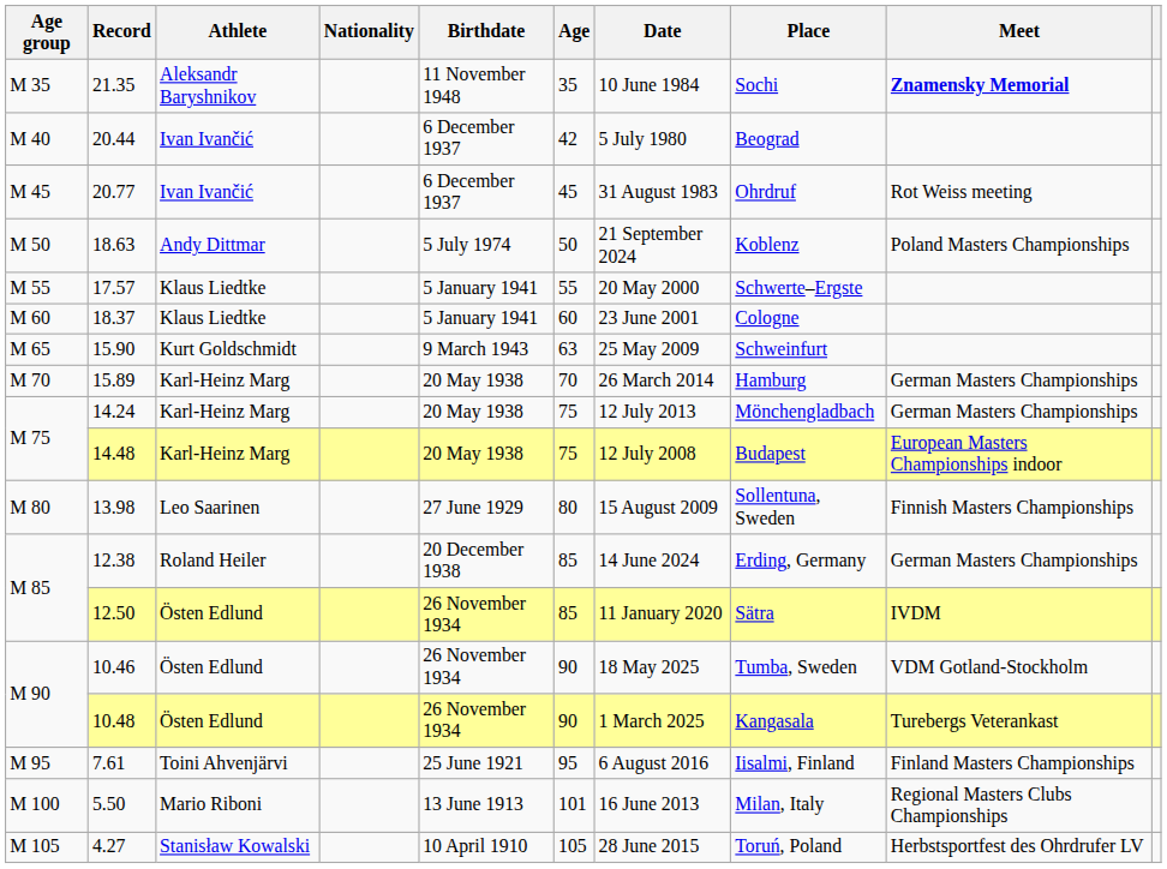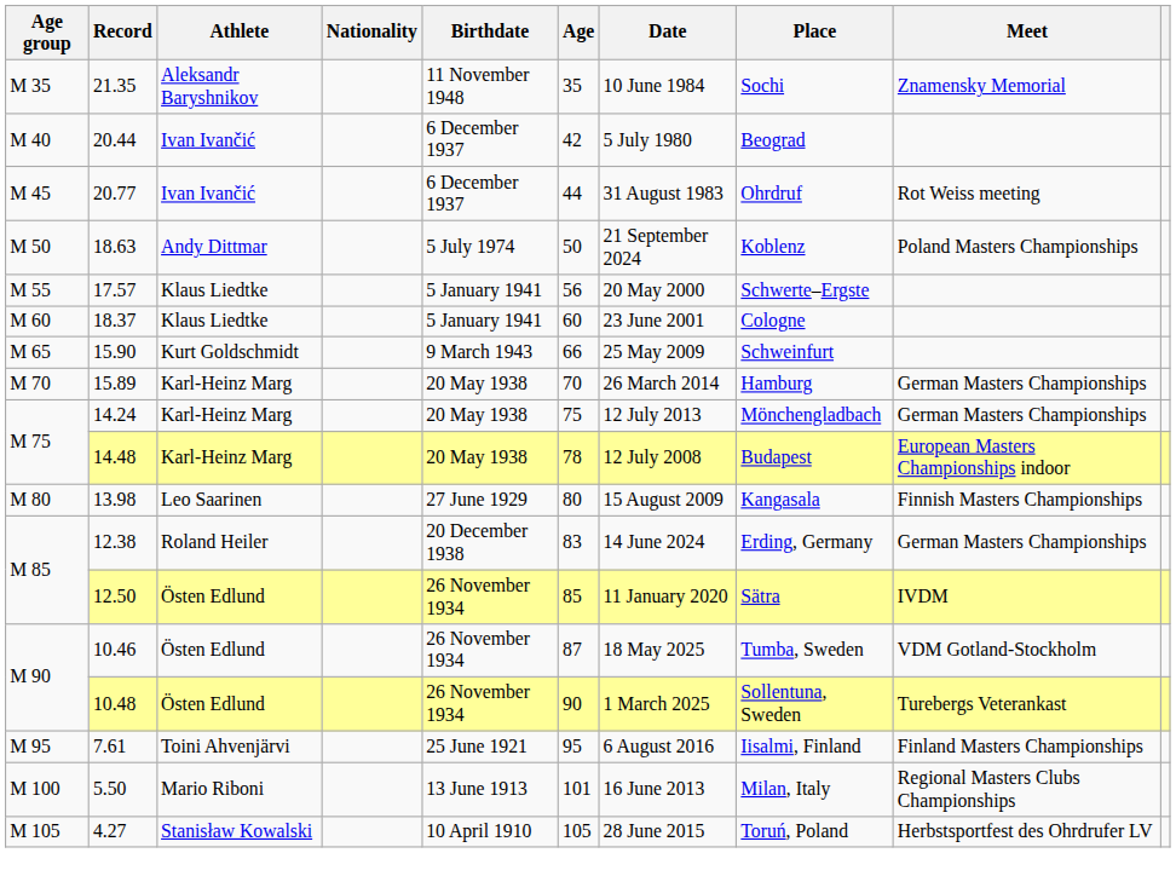21.35 | Meet: bold -> normal
20.77 | Age: 45 -> 44
17.57 | Age: 55 -> 56
15.90 | Age: 63 -> 66
14.48 | Age: 75 -> 78
13.98 | Place: Sollentuna, Sweden -> Kangasala
12.38 | Age: 85 -> 83
10.46 | Age: 90 -> 87
10.48 | Place: Kangasala -> Sollentuna, Sweden
